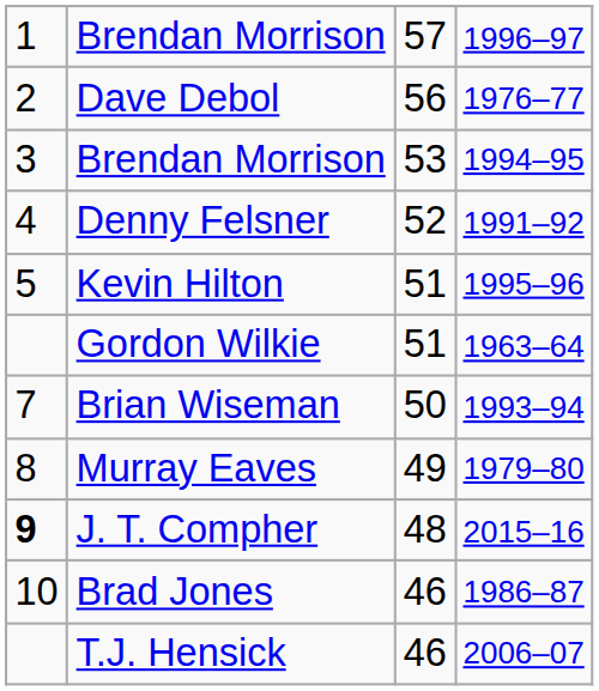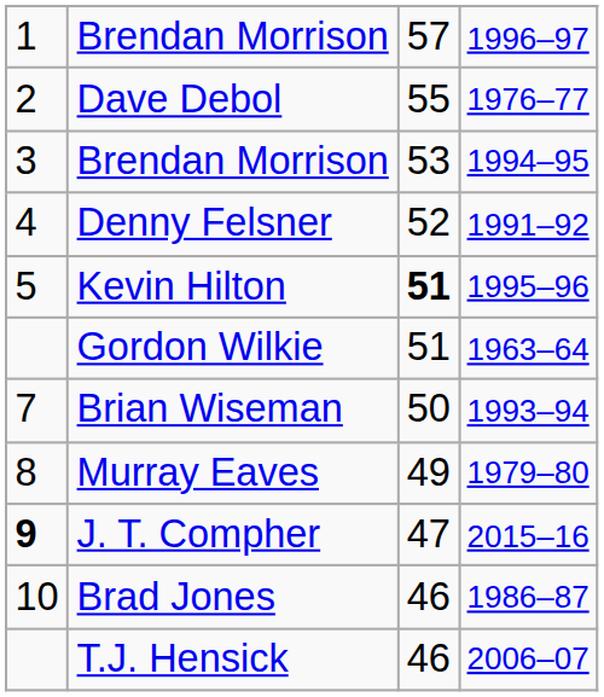Dave Debol | column 3: 56 -> 55
Kevin Hilton | column 3: normal -> bold
J. T. Compher | column 3: 48 -> 47
